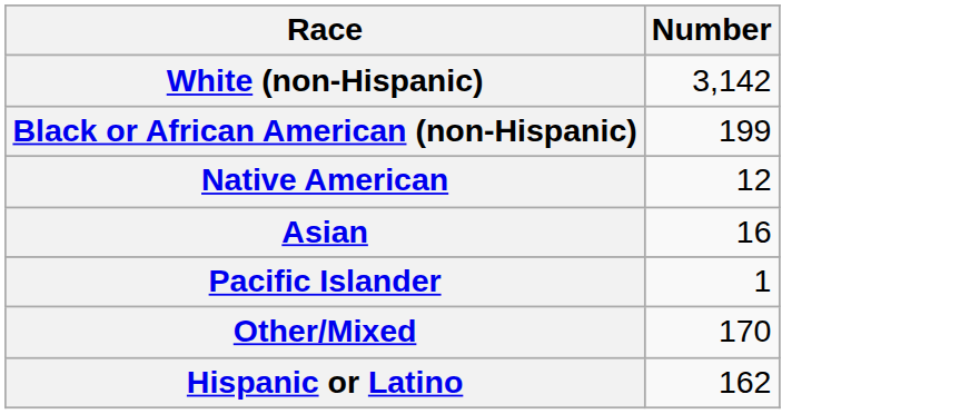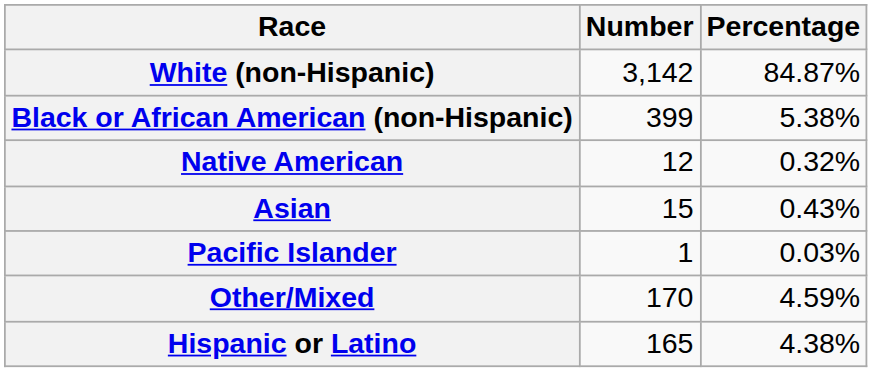+ column: Percentage | 84.87% | 5.38% | 0.32% | 0.43% | 0.03% | 4.59% | 4.38%
Black or African American (non-Hispanic) | Number: 199 -> 399
Asian | Number: 16 -> 15
Hispanic or Latino | Number: 162 -> 165
